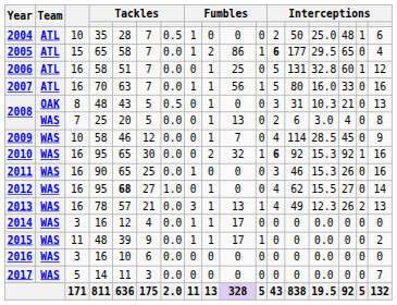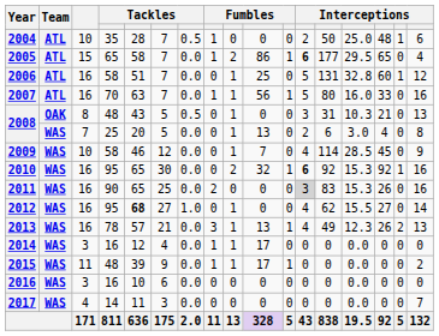2011 | column 8: 1 -> 2
2011 | column 12: no background -> lightgrey background
2011 | column 13: 46 -> 83
2017 | column 3: 5 -> 4
